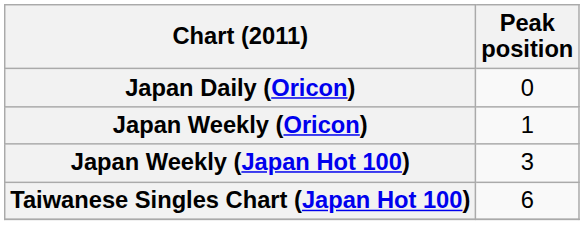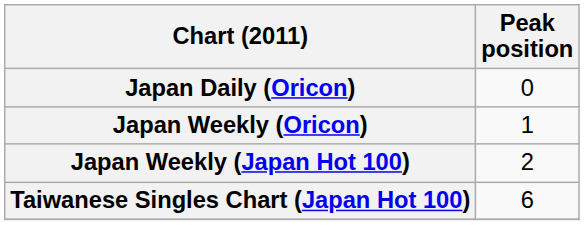Japan Weekly (Japan Hot 100) | Peak position: 3 -> 2
